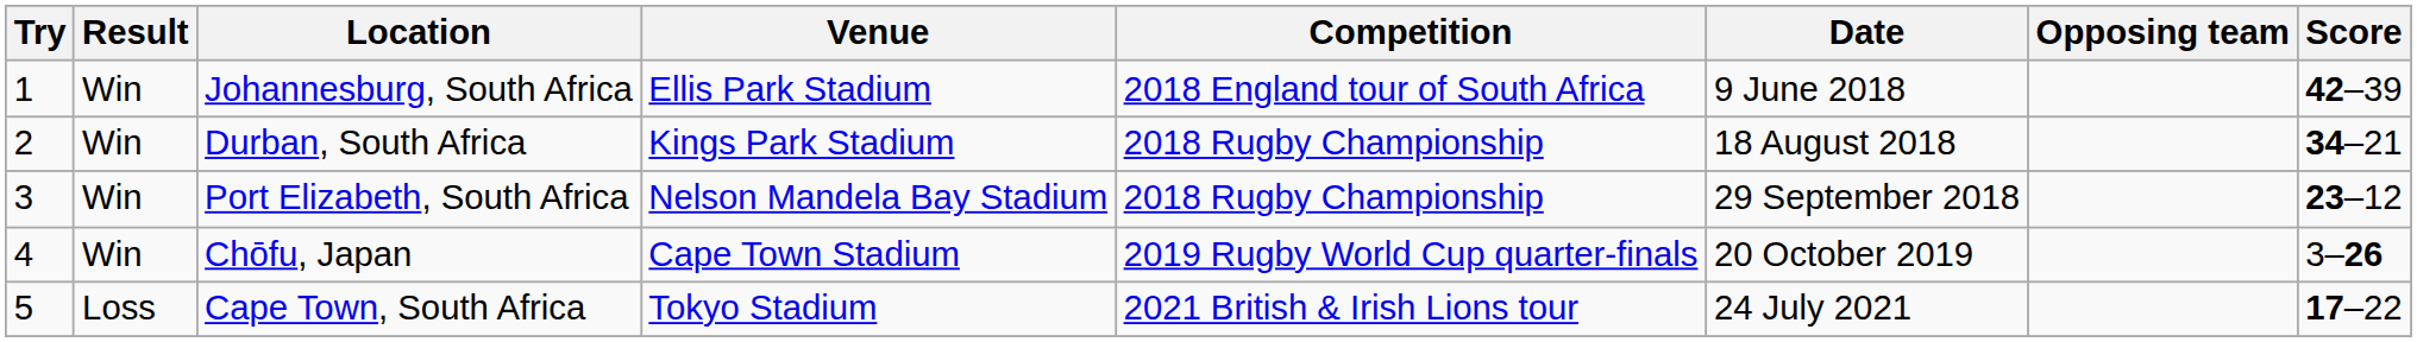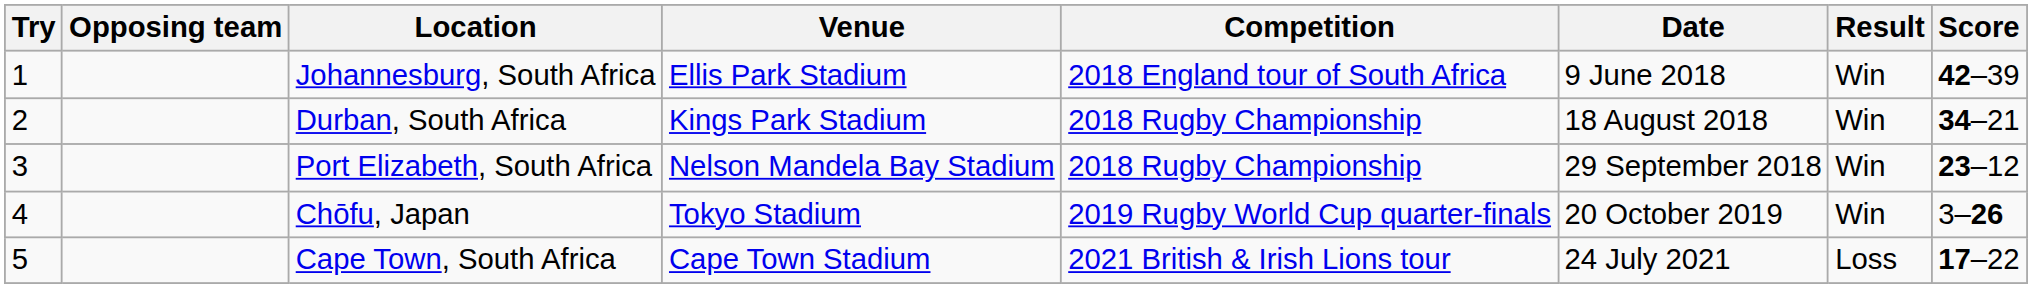columns swapped: Opposing team <-> Result
Chōfu, Japan | Venue: Cape Town Stadium -> Tokyo Stadium
Cape Town, South Africa | Venue: Tokyo Stadium -> Cape Town Stadium
